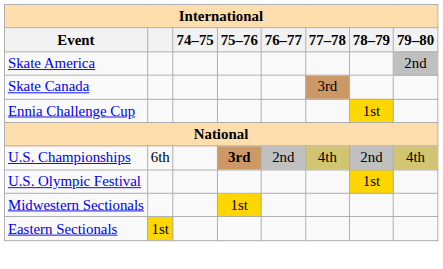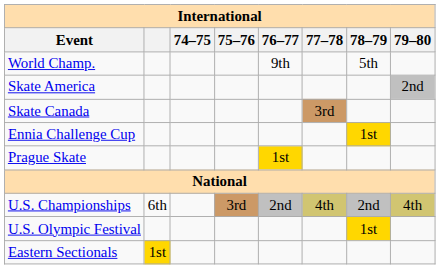+ row: World Champ. | 9th | 5th
+ row: Prague Skate | 1st
U.S. Championships | 75–76: bold -> normal
- row: Midwestern Sectionals | 1st
